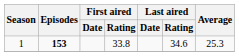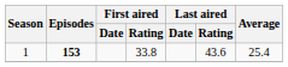1 | Last aired / Rating: 34.6 -> 43.6
1 | Average: 25.3 -> 25.4
